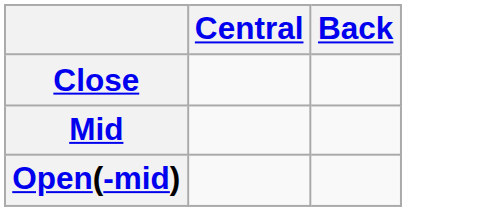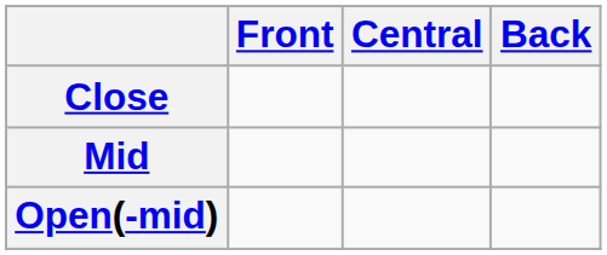+ column: Front
